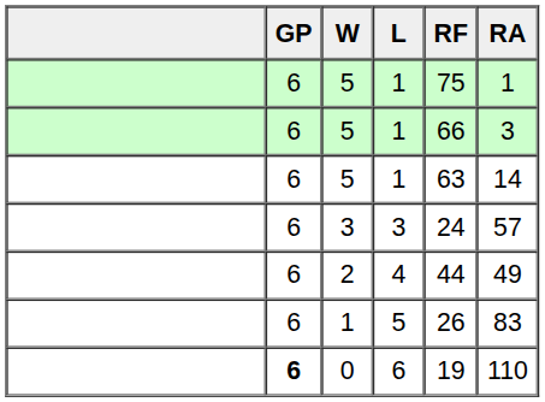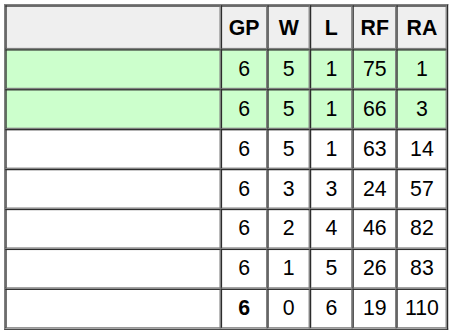2 | RF: 44 -> 46
2 | RA: 49 -> 82
